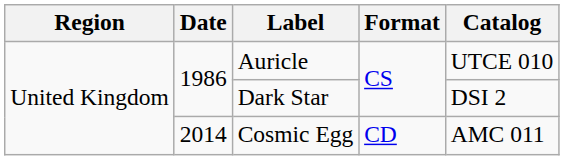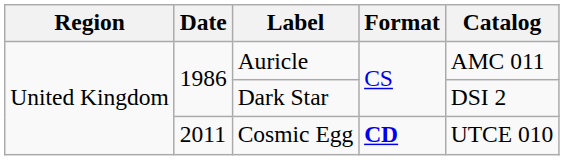Auricle | Catalog: UTCE 010 -> AMC 011
Cosmic Egg | Date: 2014 -> 2011
Cosmic Egg | Format: normal -> bold
Cosmic Egg | Catalog: AMC 011 -> UTCE 010
